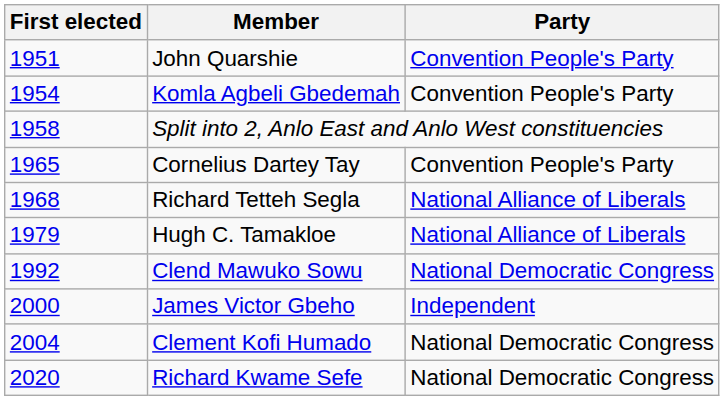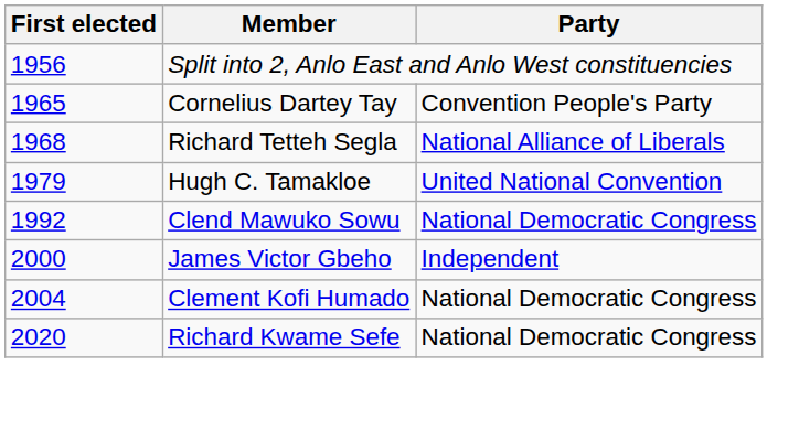- row: 1951 | John Quarshie | Convention People's Party
- row: 1954 | Komla Agbeli Gbedemah | Convention People's Party
Split into 2, Anlo East and Anlo West constituencies | First elected: 1958 -> 1956
Hugh C. Tamakloe | Party: National Alliance of Liberals -> United National Convention
